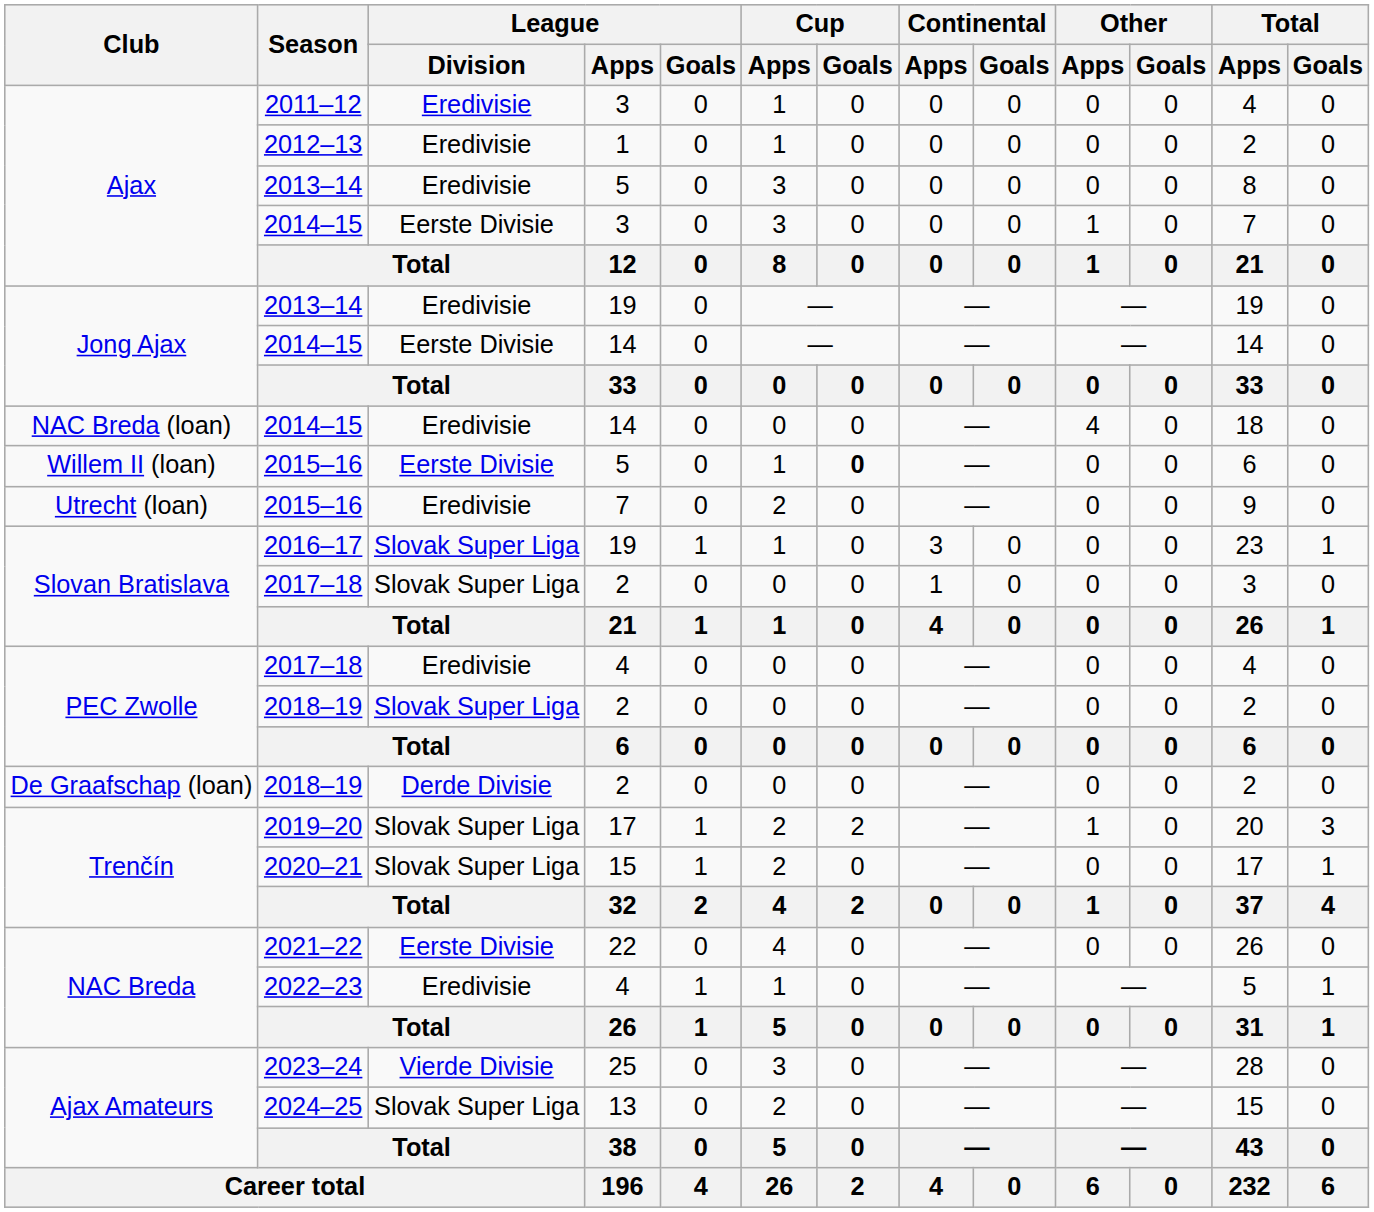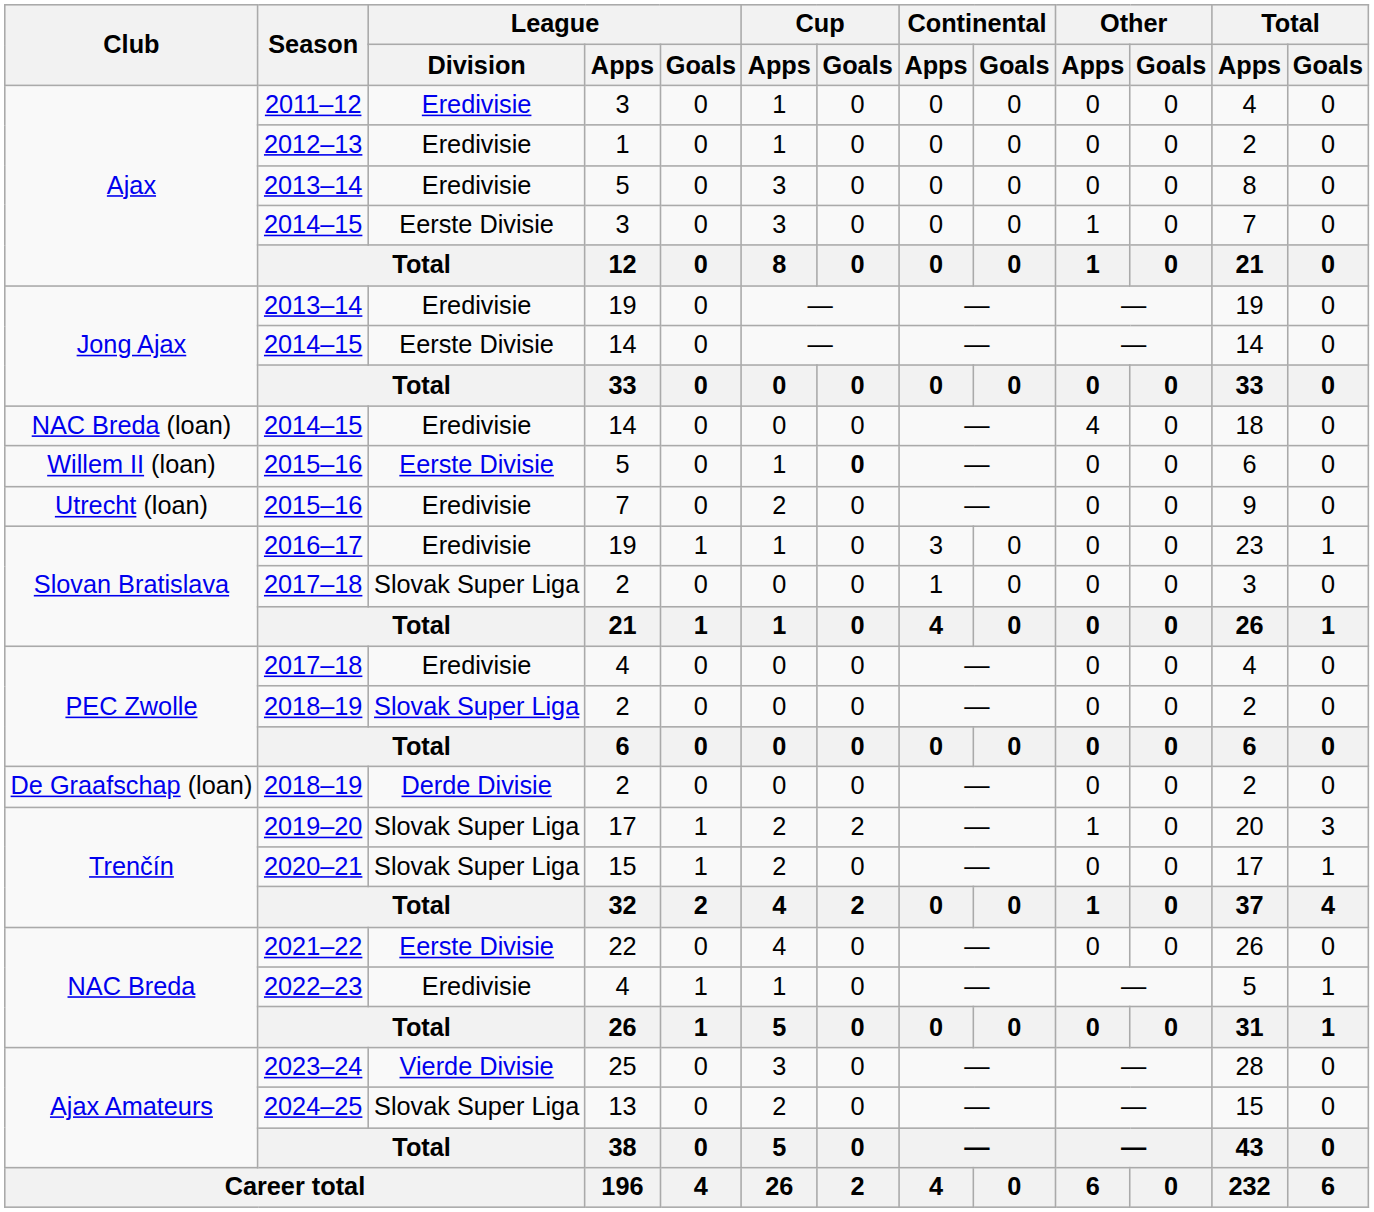2016–17 | League / Division: Slovak Super Liga -> Eredivisie
